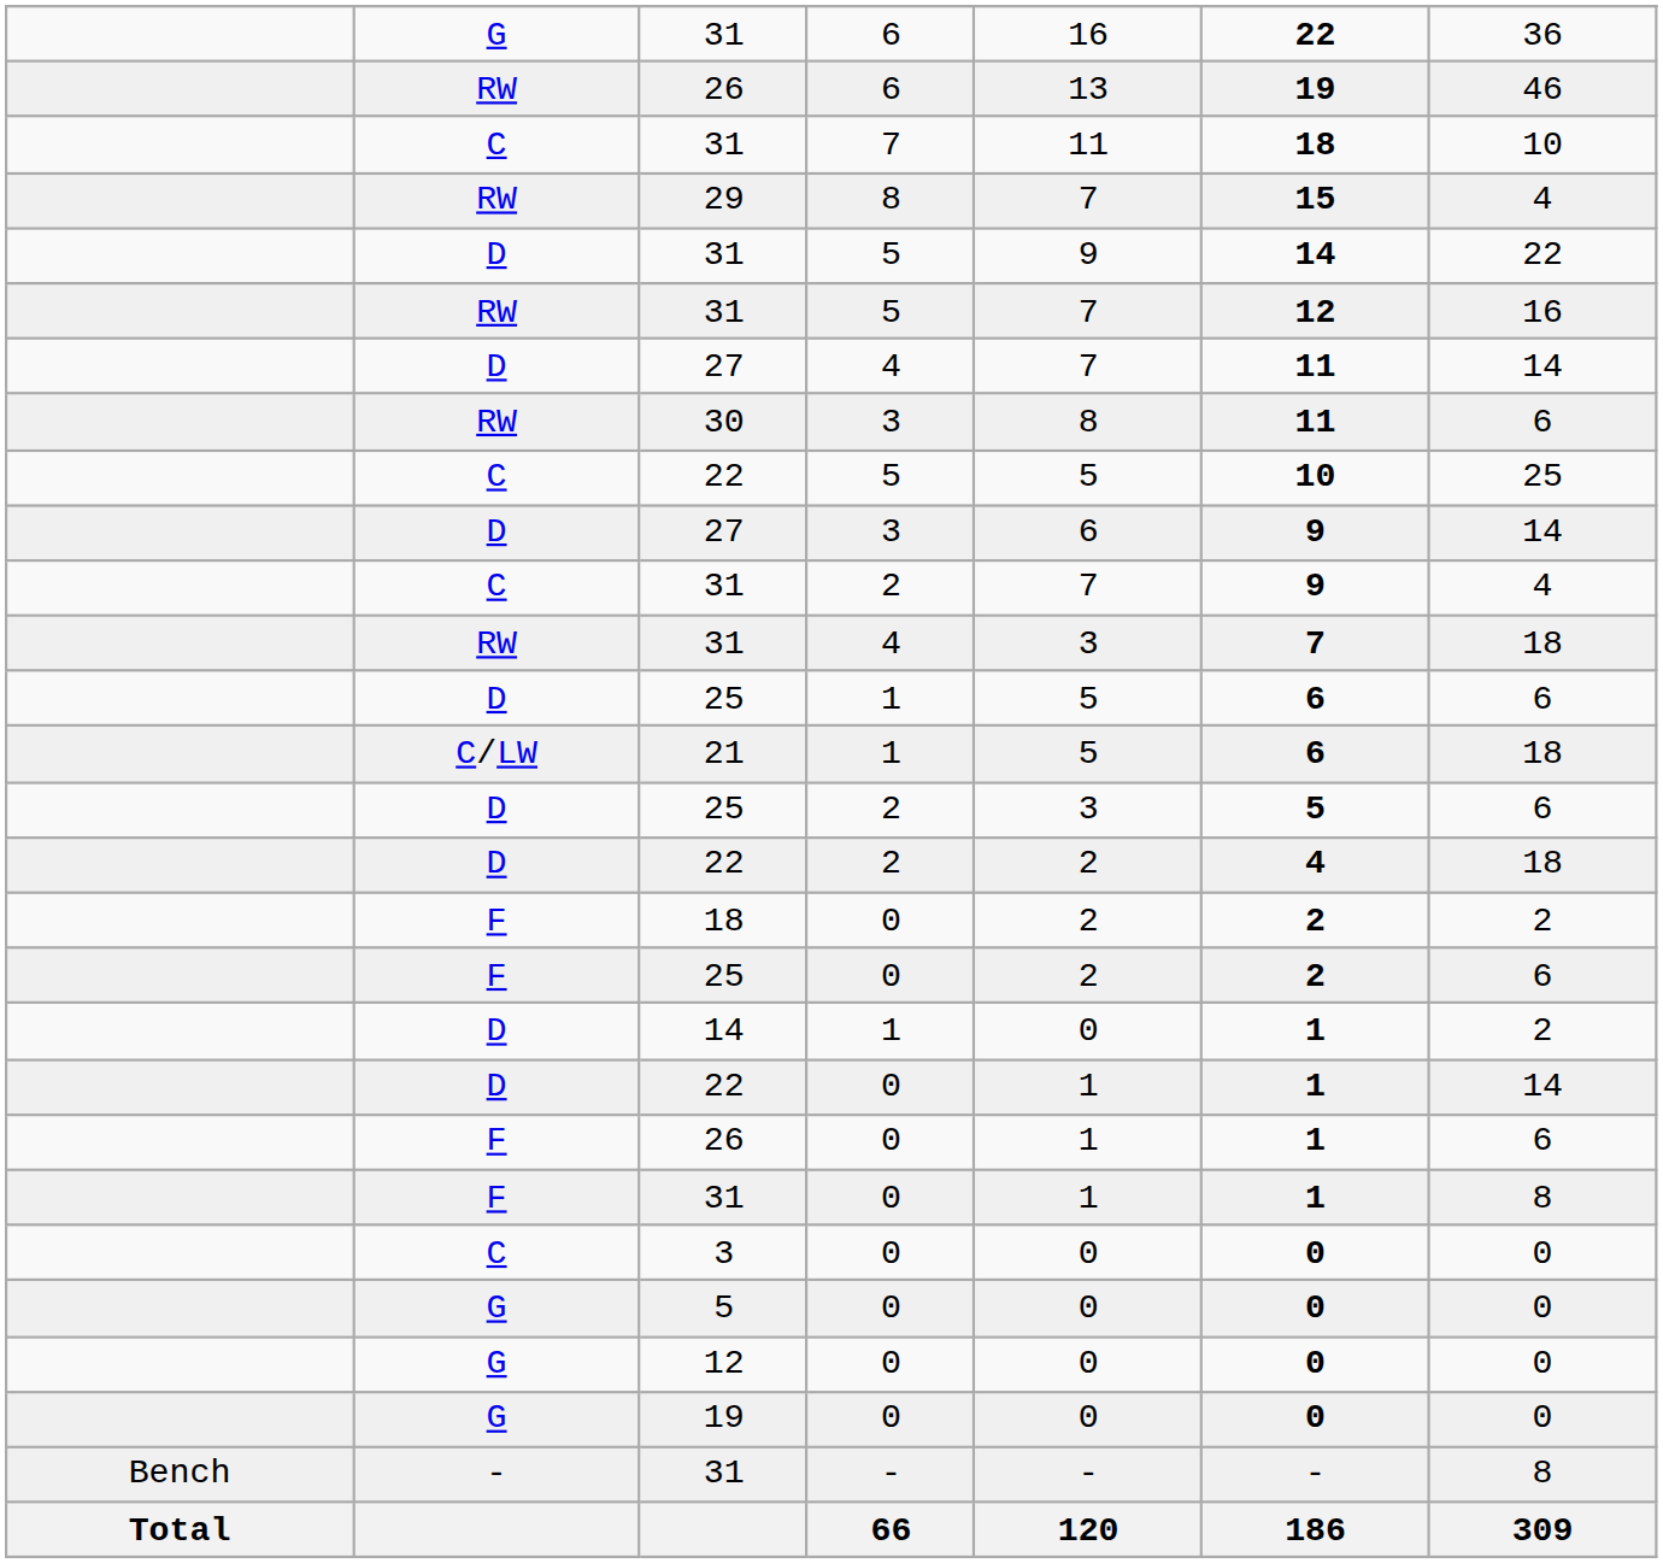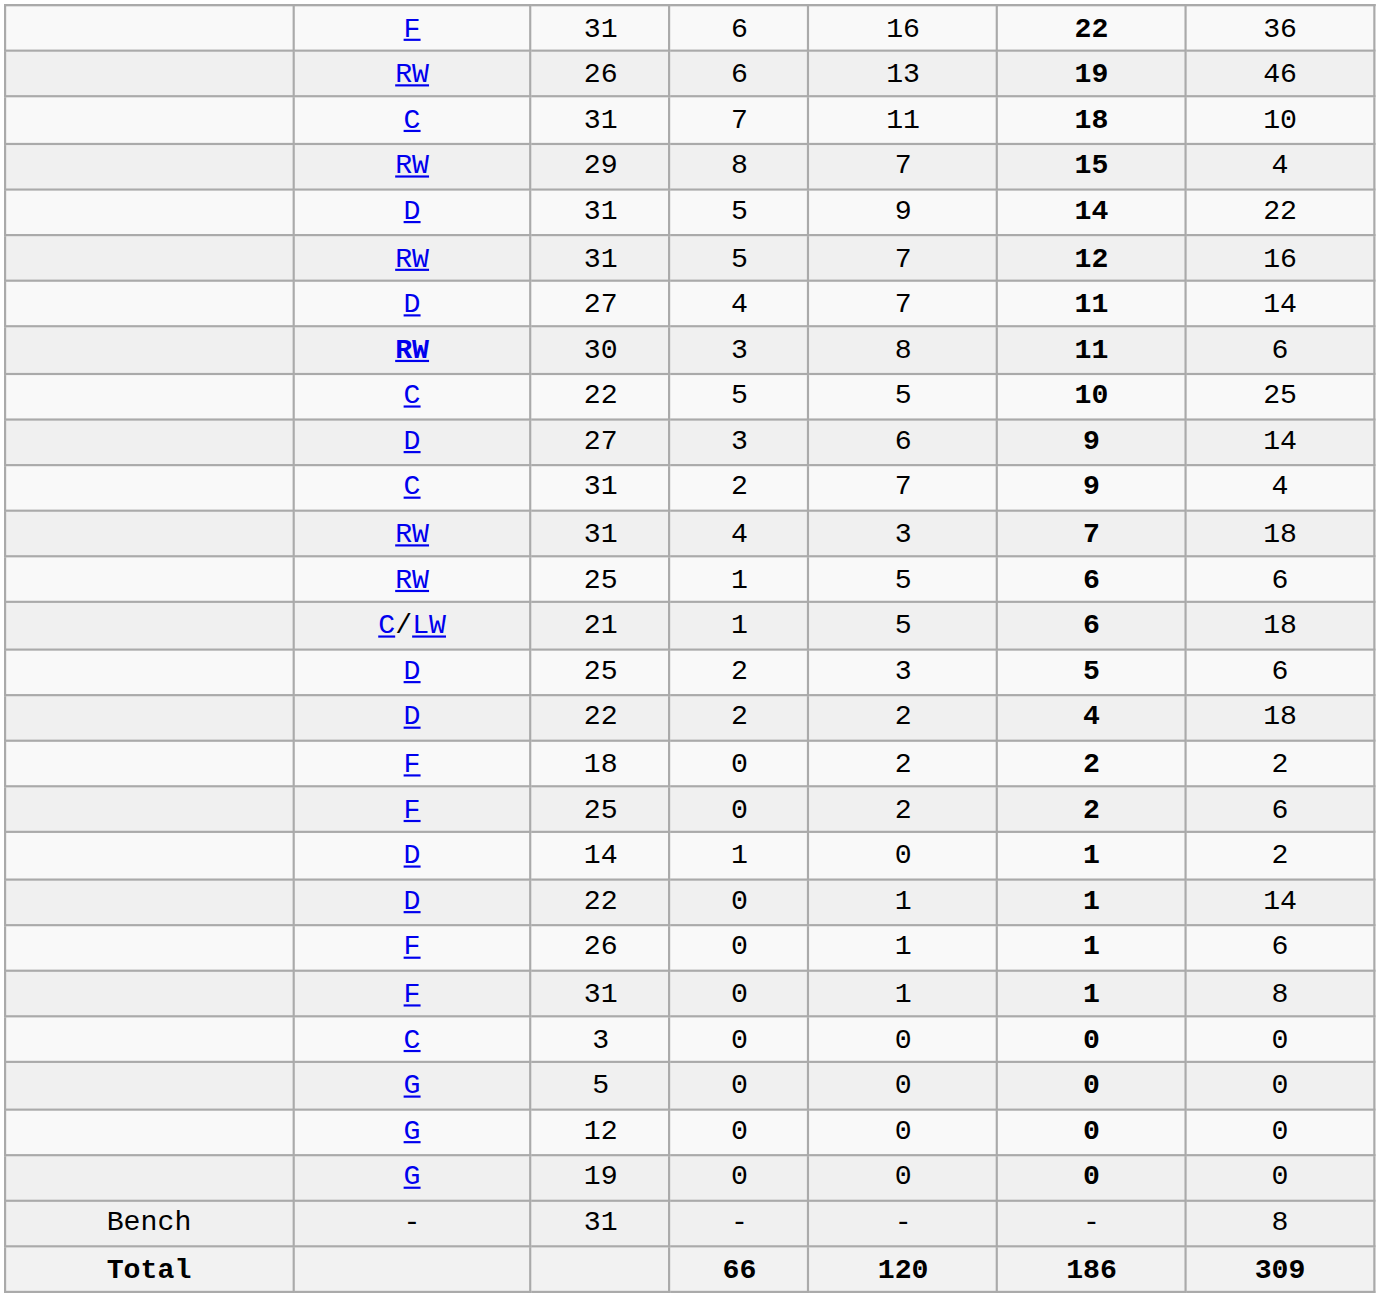31 / 6 | column 2: G -> F
30 | column 2: normal -> bold
25 / 1 | column 2: D -> RW
